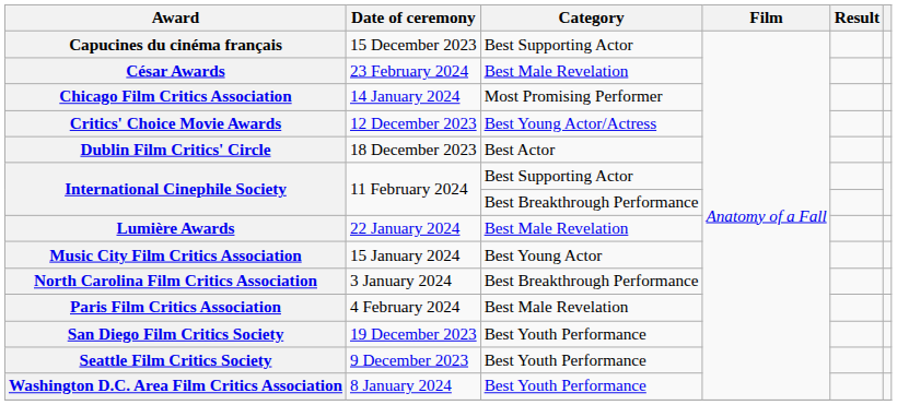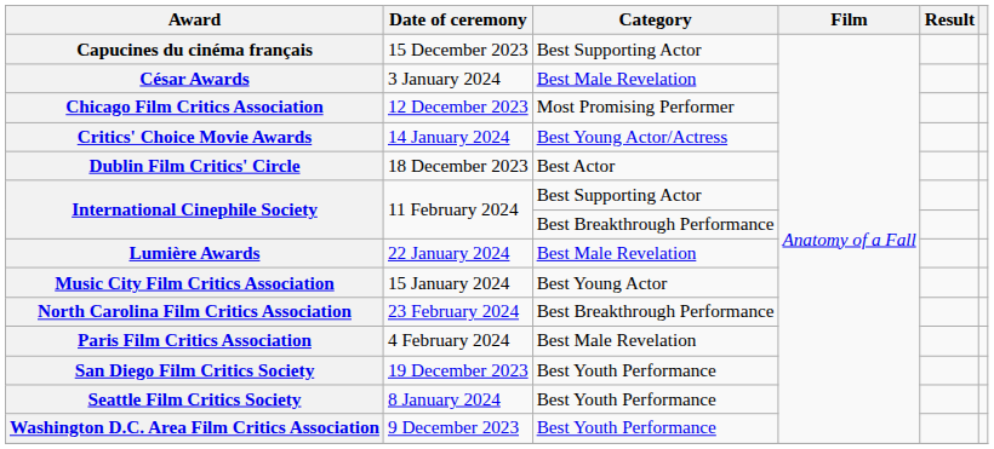César Awards | Date of ceremony: 23 February 2024 -> 3 January 2024
Chicago Film Critics Association | Date of ceremony: 14 January 2024 -> 12 December 2023
Critics' Choice Movie Awards | Date of ceremony: 12 December 2023 -> 14 January 2024
North Carolina Film Critics Association | Date of ceremony: 3 January 2024 -> 23 February 2024
Seattle Film Critics Society | Date of ceremony: 9 December 2023 -> 8 January 2024
Washington D.C. Area Film Critics Association | Date of ceremony: 8 January 2024 -> 9 December 2023
